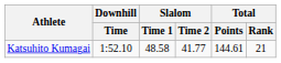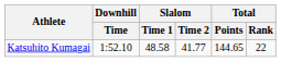Katsuhito Kumagai | Total / Points: 144.61 -> 144.65
Katsuhito Kumagai | Total / Rank: 21 -> 22
